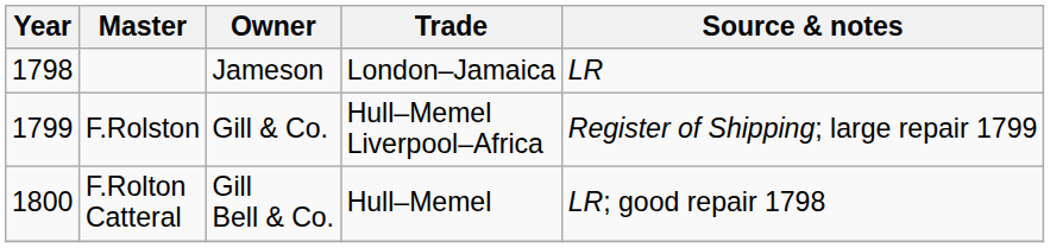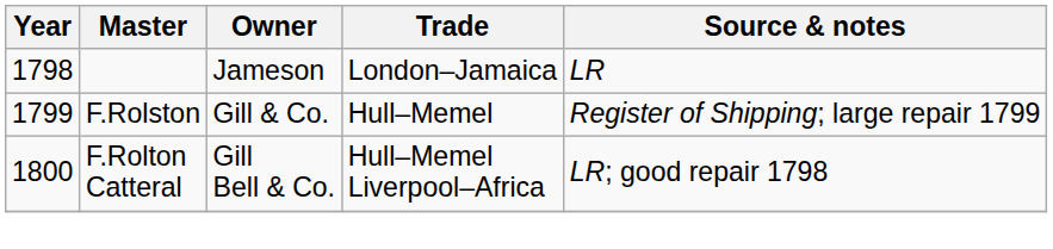F.Rolston | Trade: Hull–Memel Liverpool–Africa -> Hull–Memel
F.Rolton Catteral | Trade: Hull–Memel -> Hull–Memel Liverpool–Africa
